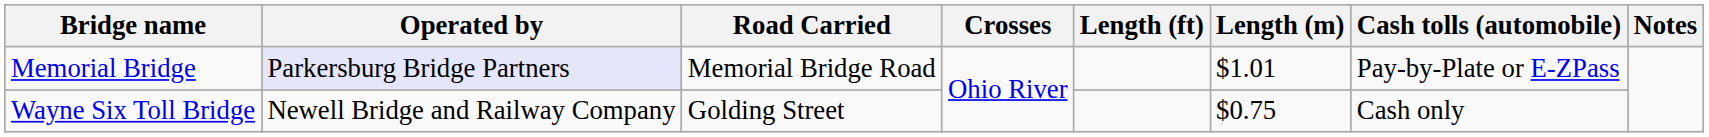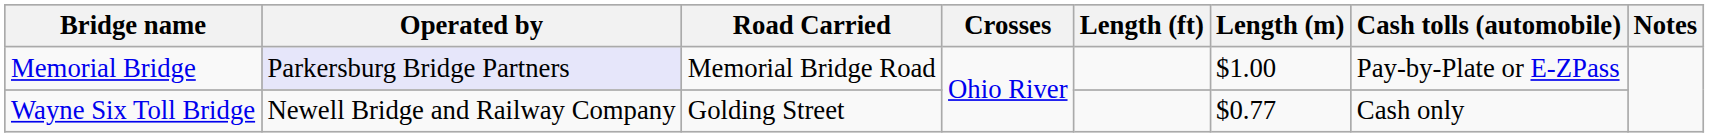Memorial Bridge | Length (m): $1.01 -> $1.00
Wayne Six Toll Bridge | Length (m): $0.75 -> $0.77
